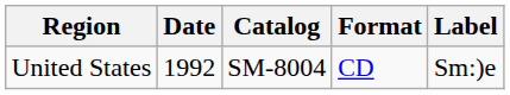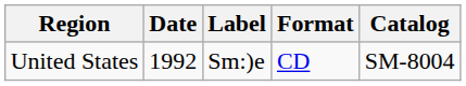columns swapped: Label <-> Catalog
